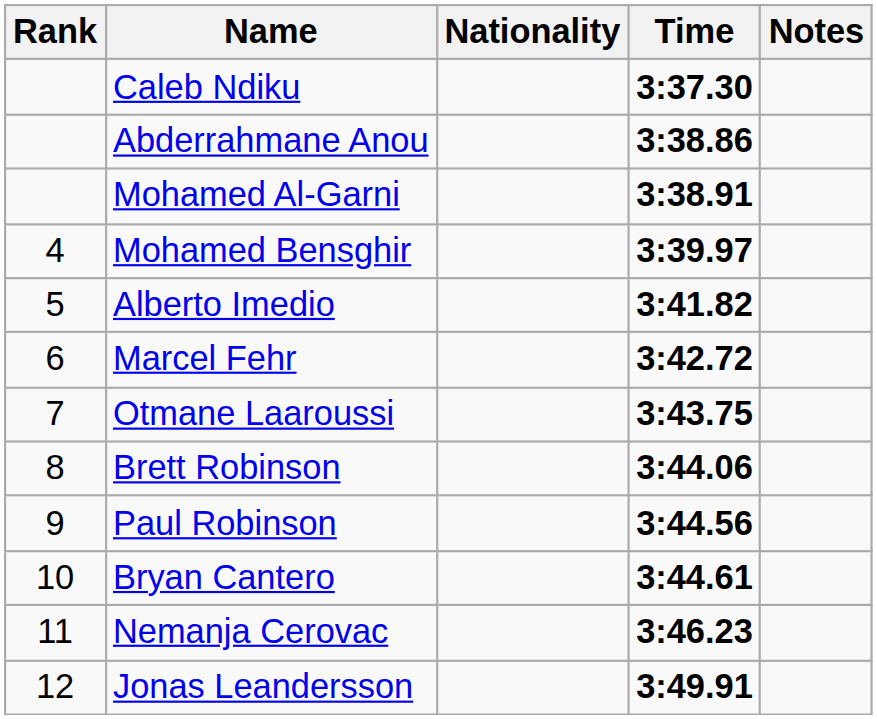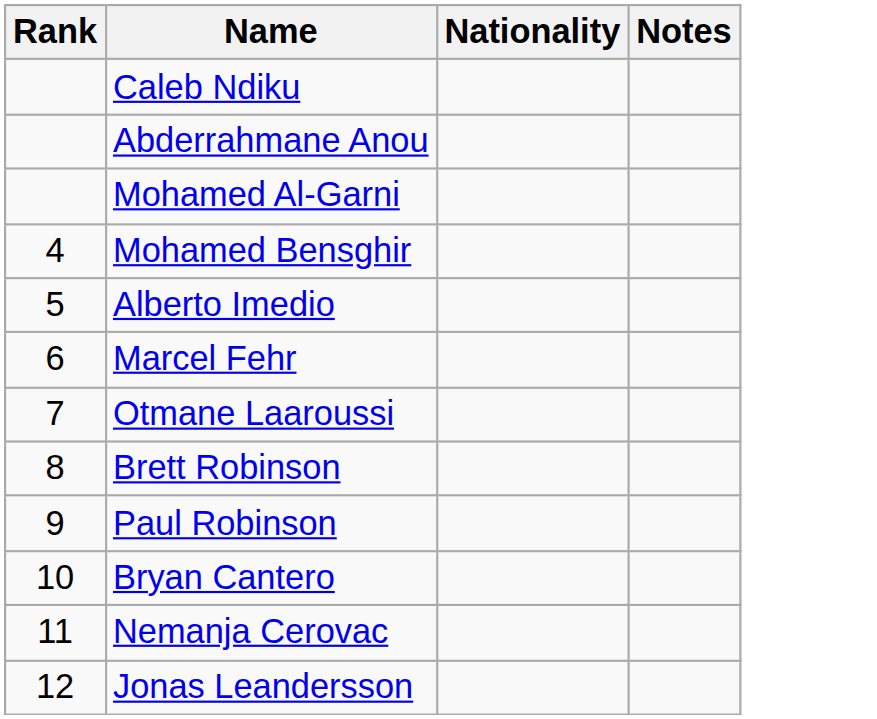- column: Time | 3:37.30 | 3:38.86 | 3:38.91 | 3:39.97 | 3:41.82 | 3:42.72 | 3:43.75 | 3:44.06 | 3:44.56 | 3:44.61 | 3:46.23 | 3:49.91
